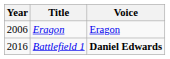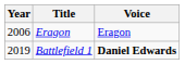Battlefield 1 | Year: 2016 -> 2019
